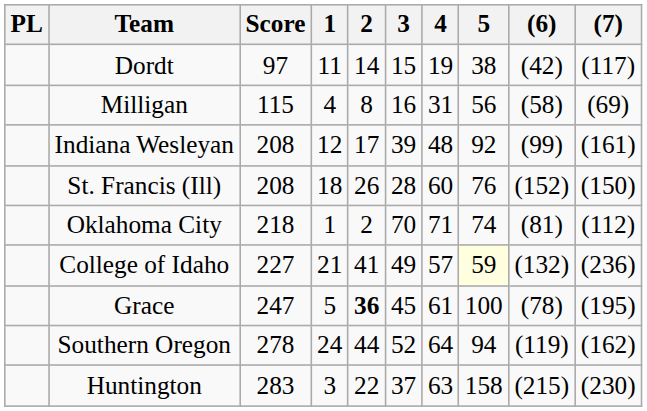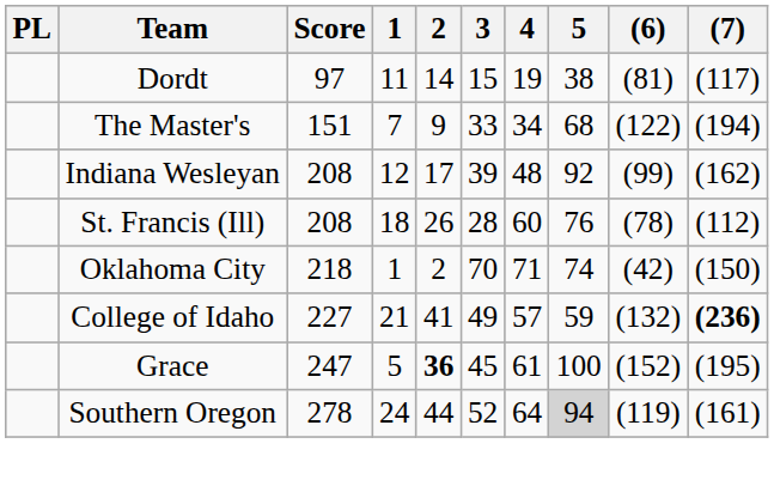Dordt | (6): (42) -> (81)
- row: Milligan | 115 | 4 | 8 | 16 | 31 | 56 | (58) | (69)
+ row: The Master's | 151 | 7 | 9 | 33 | 34 | 68 | (122) | (194)
Indiana Wesleyan | (7): (161) -> (162)
St. Francis (Ill) | (6): (152) -> (78)
St. Francis (Ill) | (7): (150) -> (112)
Oklahoma City | (6): (81) -> (42)
Oklahoma City | (7): (112) -> (150)
College of Idaho | 5: lightyellow background -> no background
College of Idaho | (7): normal -> bold
Grace | (6): (78) -> (152)
Southern Oregon | 5: no background -> lightgrey background
Southern Oregon | (7): (162) -> (161)
- row: Huntington | 283 | 3 | 22 | 37 | 63 | 158 | (215) | (230)
